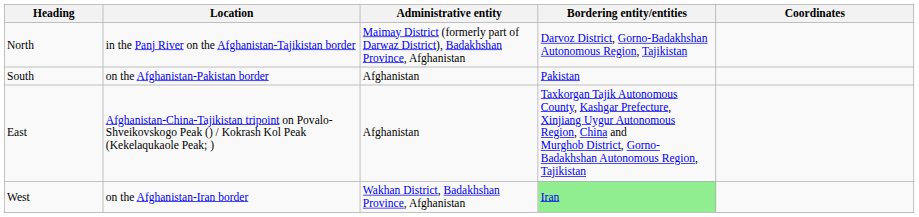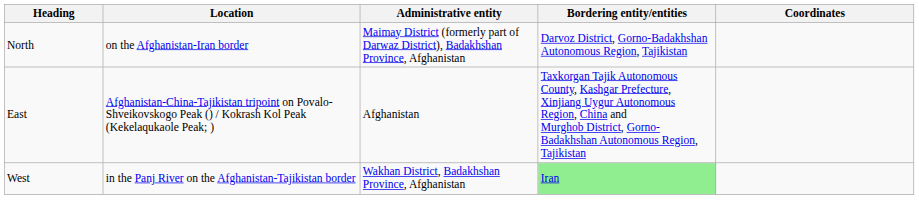North | Location: in the Panj River on the Afghanistan-Tajikistan border -> on the Afghanistan-Iran border
- row: South | on the Afghanistan-Pakistan border | Afghanistan | Pakistan
West | Location: on the Afghanistan-Iran border -> in the Panj River on the Afghanistan-Tajikistan border
